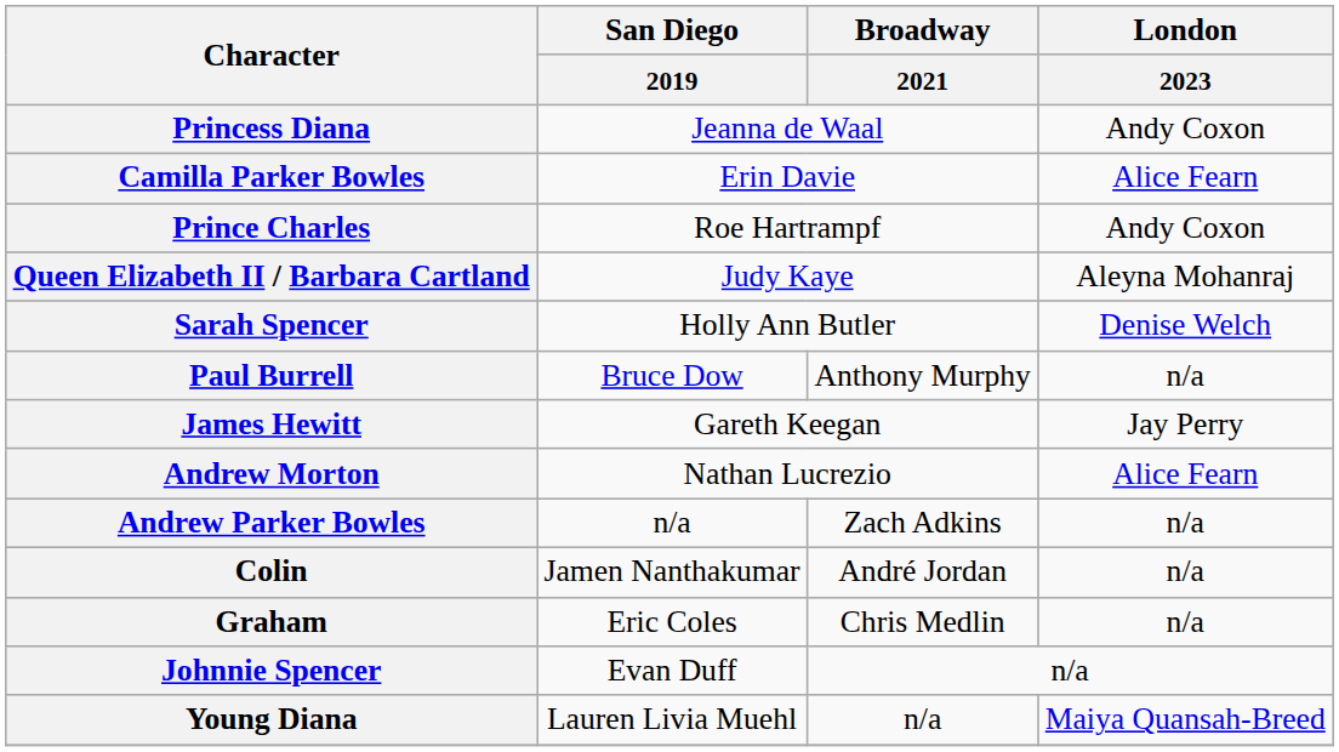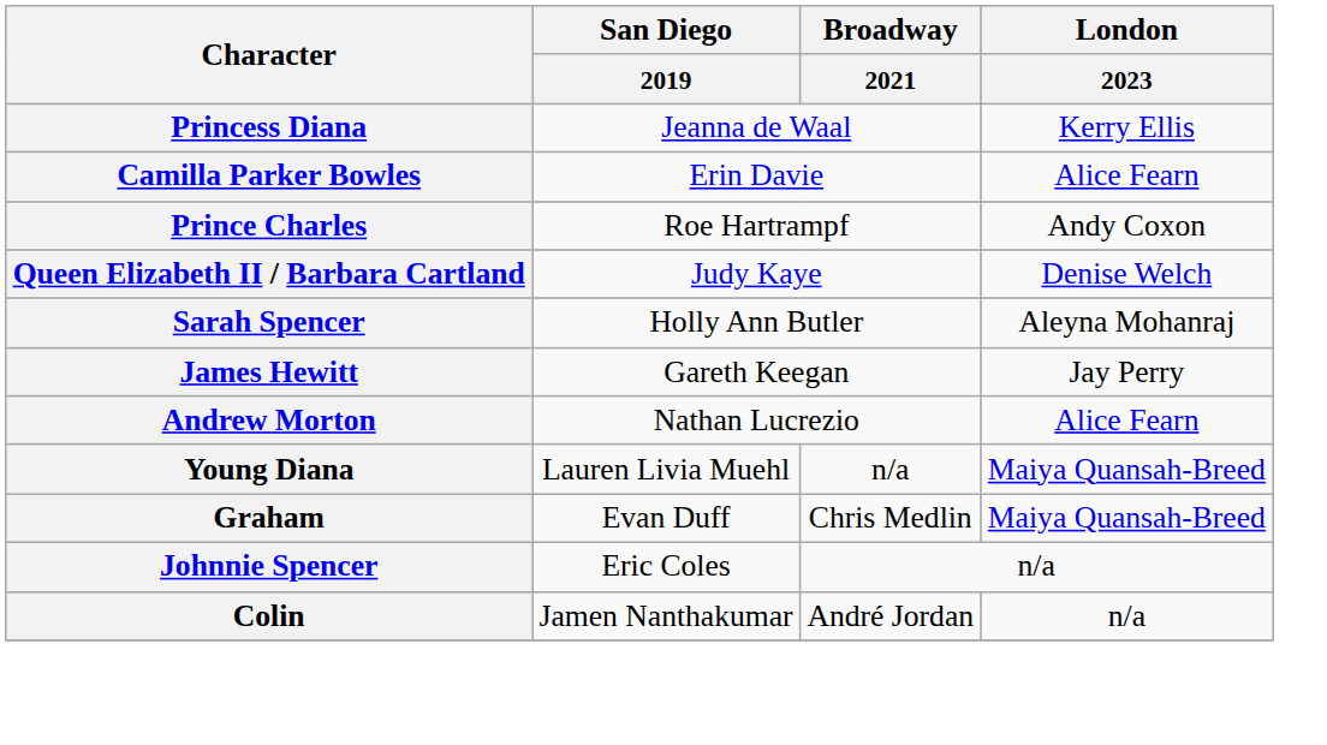Princess Diana | London / 2023: Andy Coxon -> Kerry Ellis
Queen Elizabeth II / Barbara Cartland | London / 2023: Aleyna Mohanraj -> Denise Welch
Sarah Spencer | London / 2023: Denise Welch -> Aleyna Mohanraj
- row: Paul Burrell | Bruce Dow | Anthony Murphy | n/a
- row: Andrew Parker Bowles | n/a | Zach Adkins | n/a
rows swapped: Colin <-> Young Diana
Graham | San Diego / 2019: Eric Coles -> Evan Duff
Graham | London / 2023: n/a -> Maiya Quansah-Breed
Johnnie Spencer | San Diego / 2019: Evan Duff -> Eric Coles
